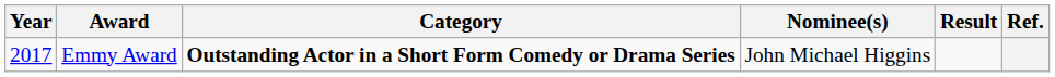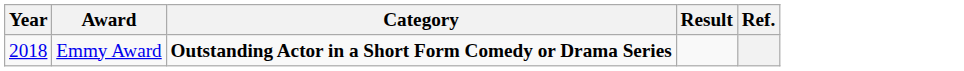- column: Nominee(s) | John Michael Higgins
Emmy Award | Year: 2017 -> 2018
